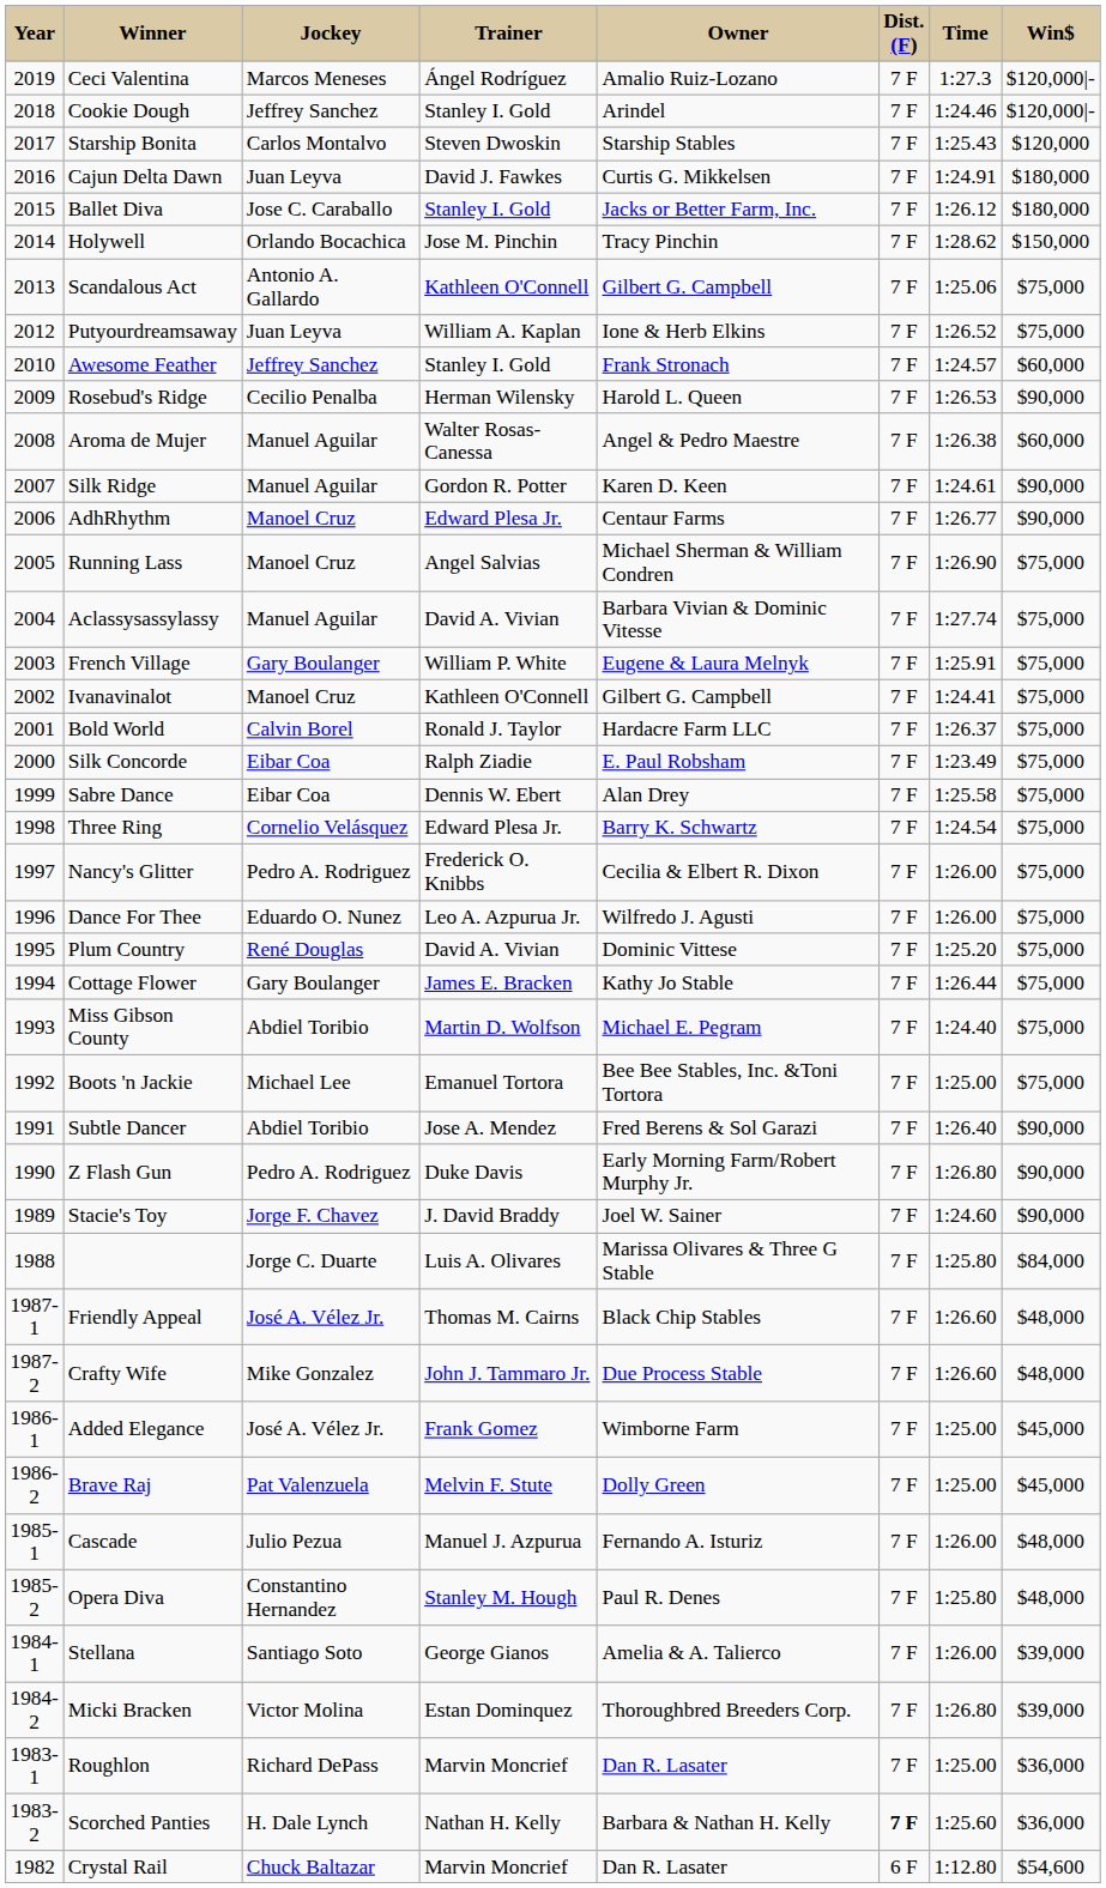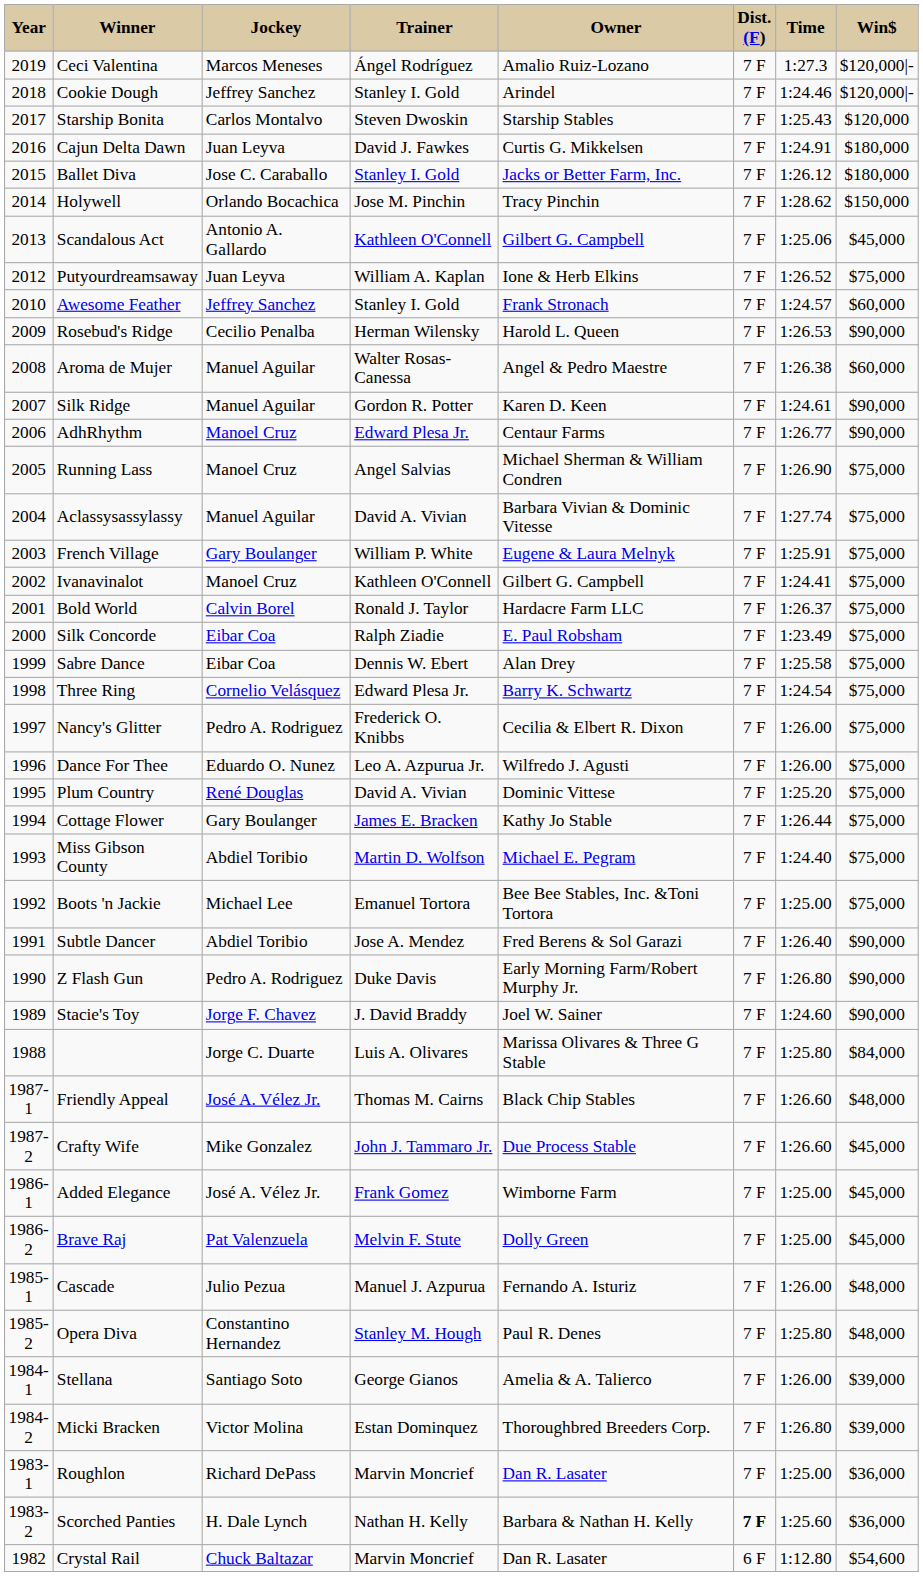Scandalous Act | Win$: $75,000 -> $45,000
Crafty Wife | Win$: $48,000 -> $45,000
